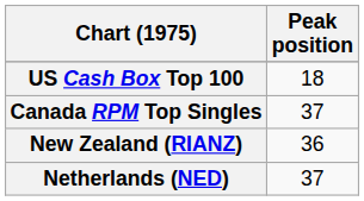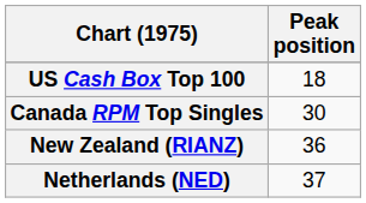Canada RPM Top Singles | Peak position: 37 -> 30
